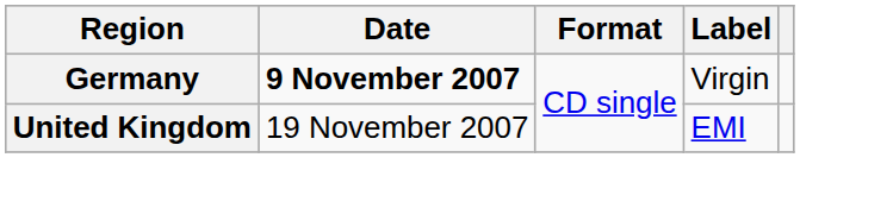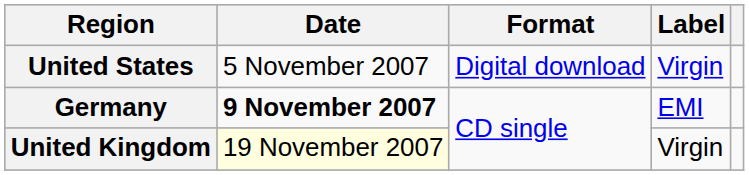+ row: United States | 5 November 2007 | Digital download | Virgin
Germany | Label: Virgin -> EMI
United Kingdom | Date: no background -> lightyellow background
United Kingdom | Label: EMI -> Virgin
